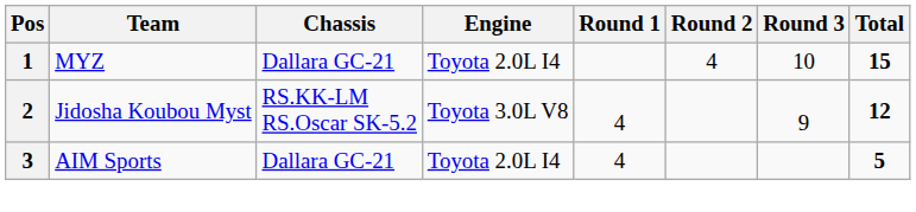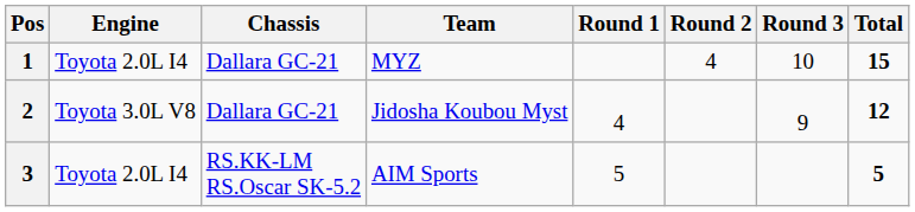columns swapped: Team <-> Engine
2 | Chassis: RS.KK-LM RS.Oscar SK-5.2 -> Dallara GC-21
3 | Chassis: Dallara GC-21 -> RS.KK-LM RS.Oscar SK-5.2
3 | Round 1: 4 -> 5
